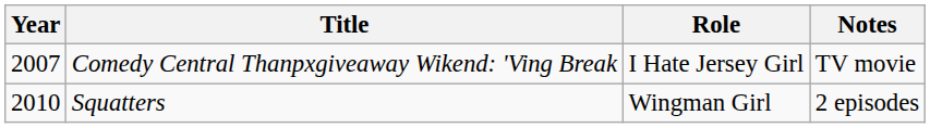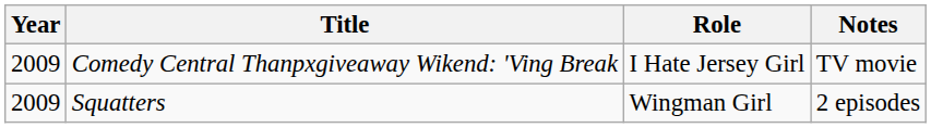Comedy Central Thanpxgiveaway Wikend: 'Ving Break | Year: 2007 -> 2009
Squatters | Year: 2010 -> 2009
